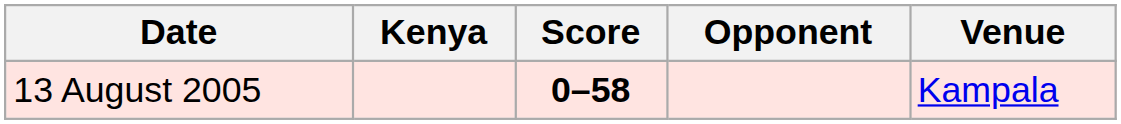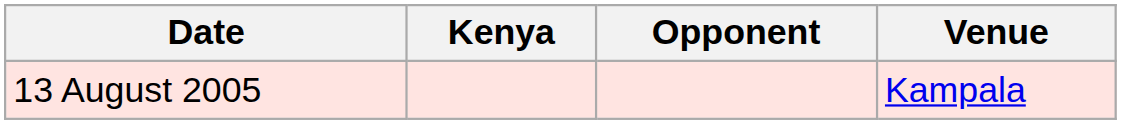- column: Score | 0–58
